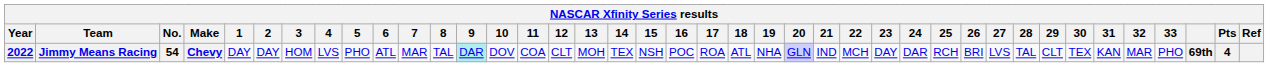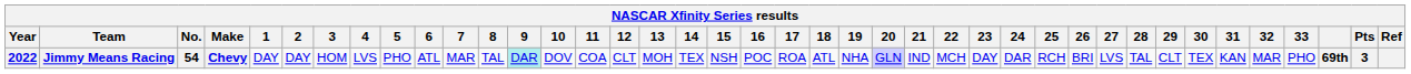Jimmy Means Racing | Pts: 4 -> 3
